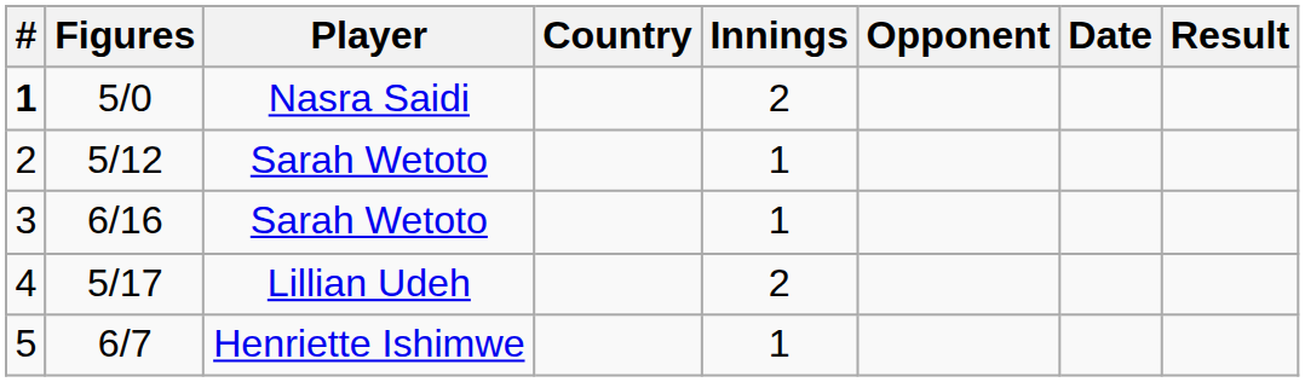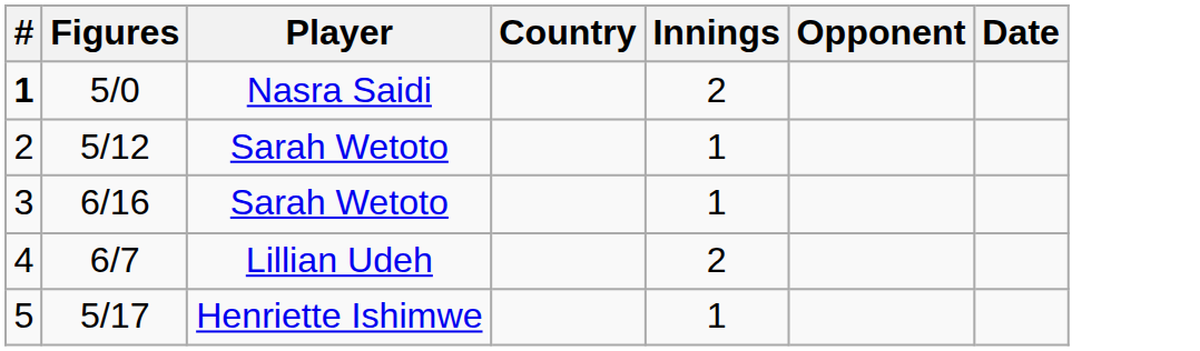- column: Result
4 | Figures: 5/17 -> 6/7
5 | Figures: 6/7 -> 5/17
